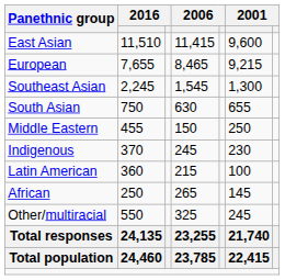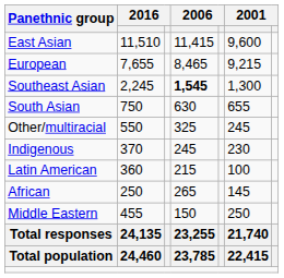Southeast Asian | column 4: normal -> bold
rows swapped: Middle Eastern <-> Other/multiracial
